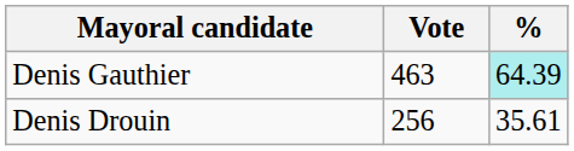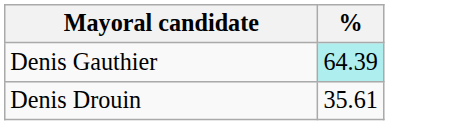- column: Vote | 463 | 256
